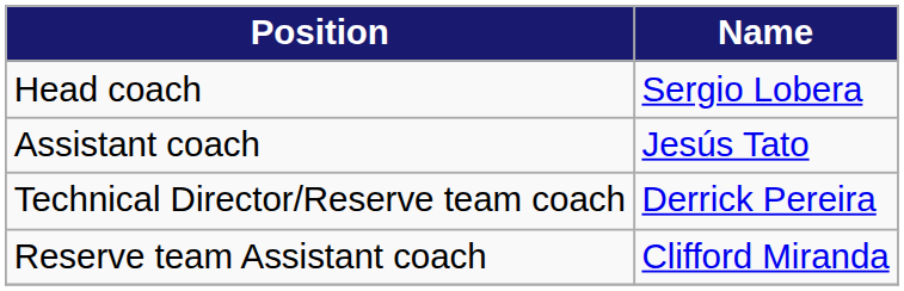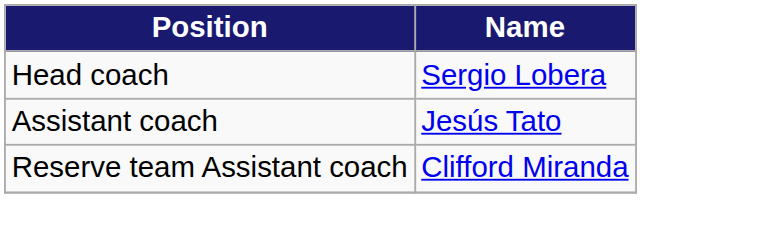- row: Technical Director/Reserve team coach | Derrick Pereira
